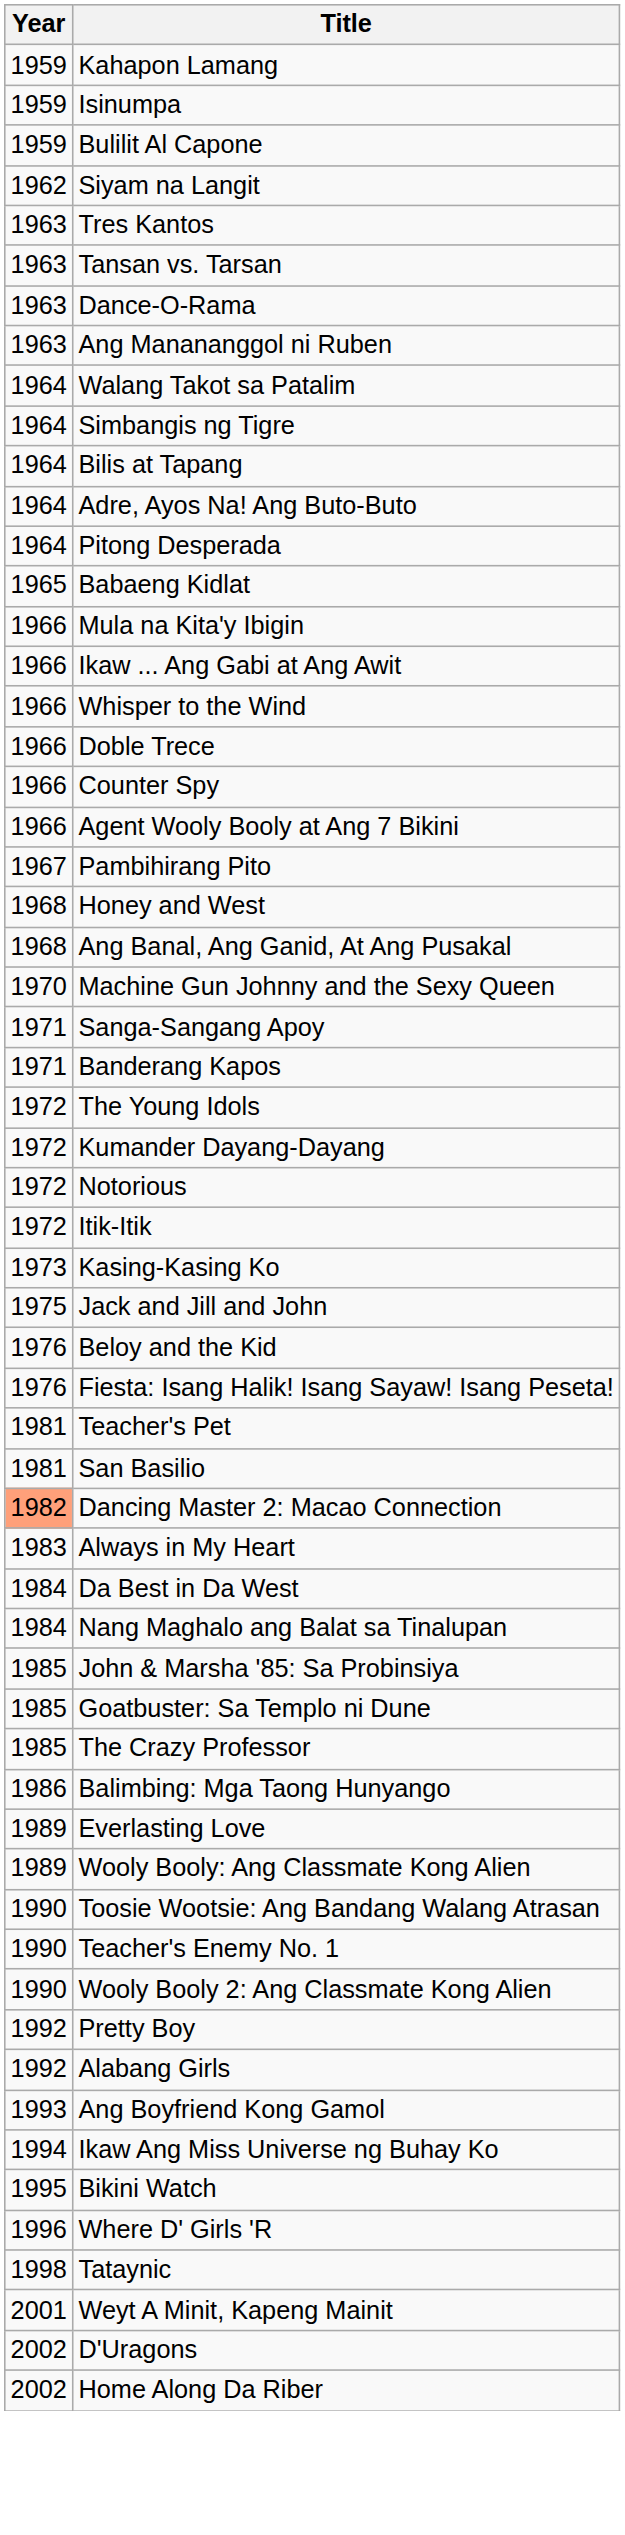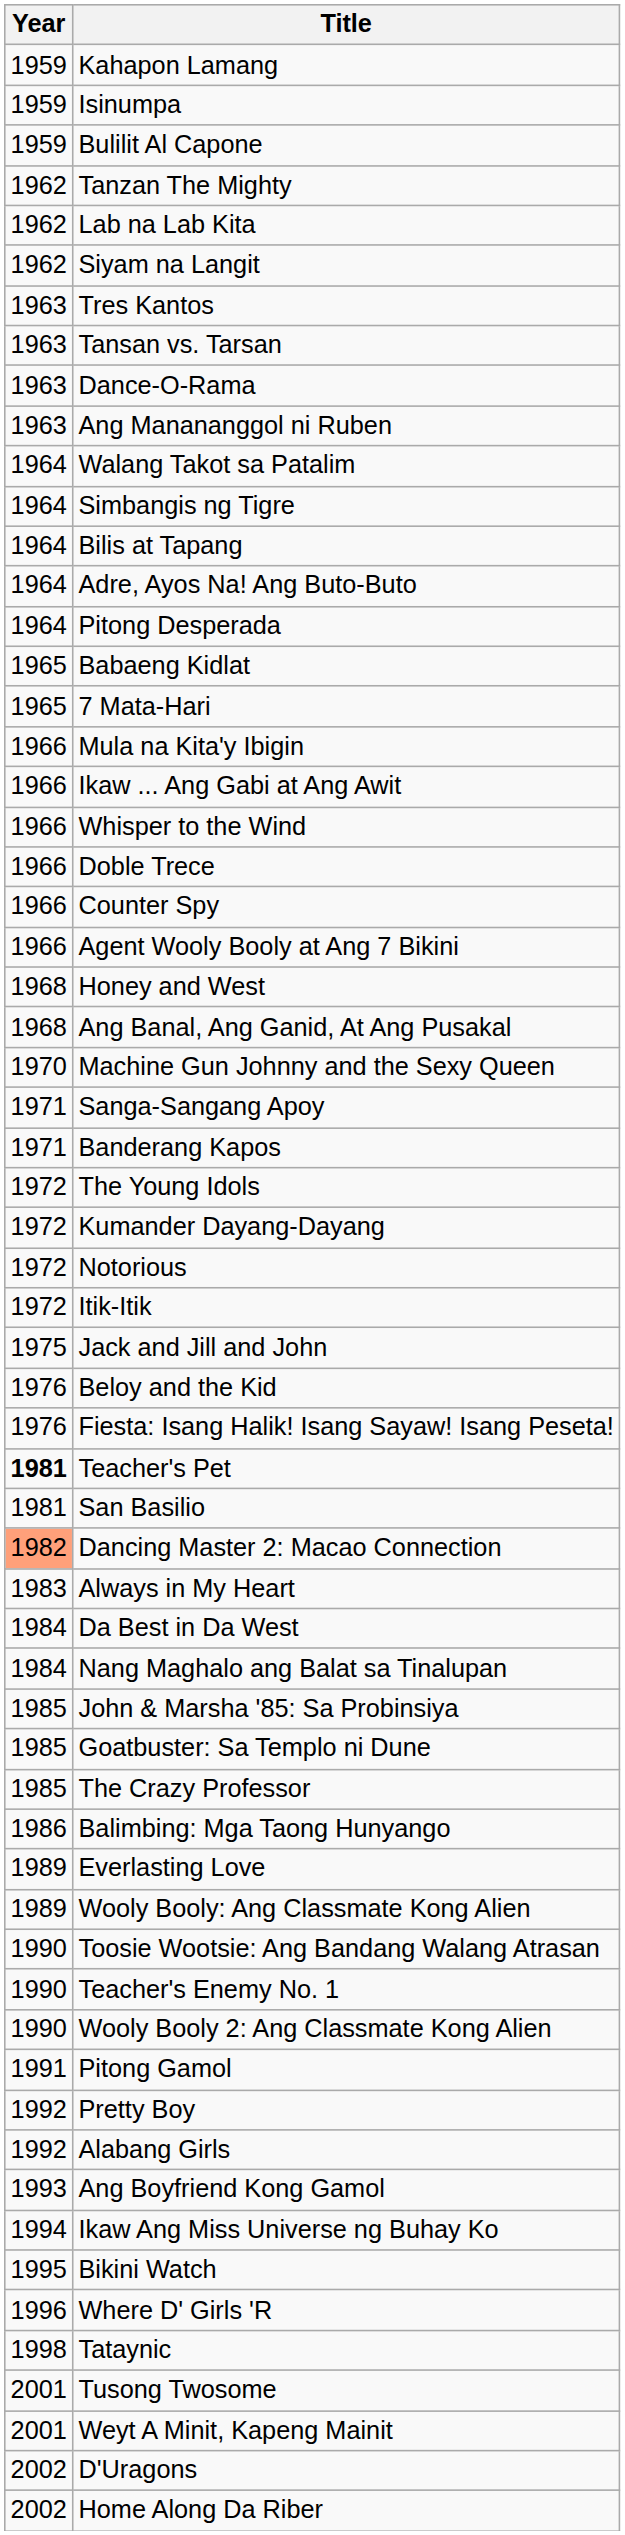+ row: 1962 | Tanzan The Mighty
+ row: 1962 | Lab na Lab Kita
+ row: 1965 | 7 Mata-Hari
- row: 1967 | Pambihirang Pito
- row: 1973 | Kasing-Kasing Ko
Teacher's Pet | Year: normal -> bold
+ row: 1991 | Pitong Gamol
+ row: 2001 | Tusong Twosome
